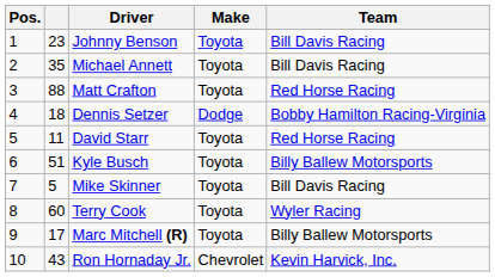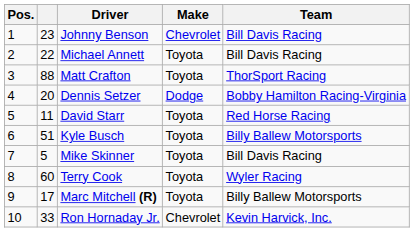Johnny Benson | Make: Toyota -> Chevrolet
Michael Annett | column 2: 35 -> 22
Matt Crafton | Team: Red Horse Racing -> ThorSport Racing
Dennis Setzer | column 2: 18 -> 20
Ron Hornaday Jr. | column 2: 43 -> 33
